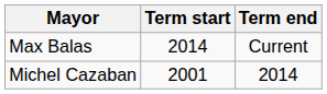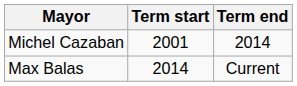rows swapped: Michel Cazaban <-> Max Balas
